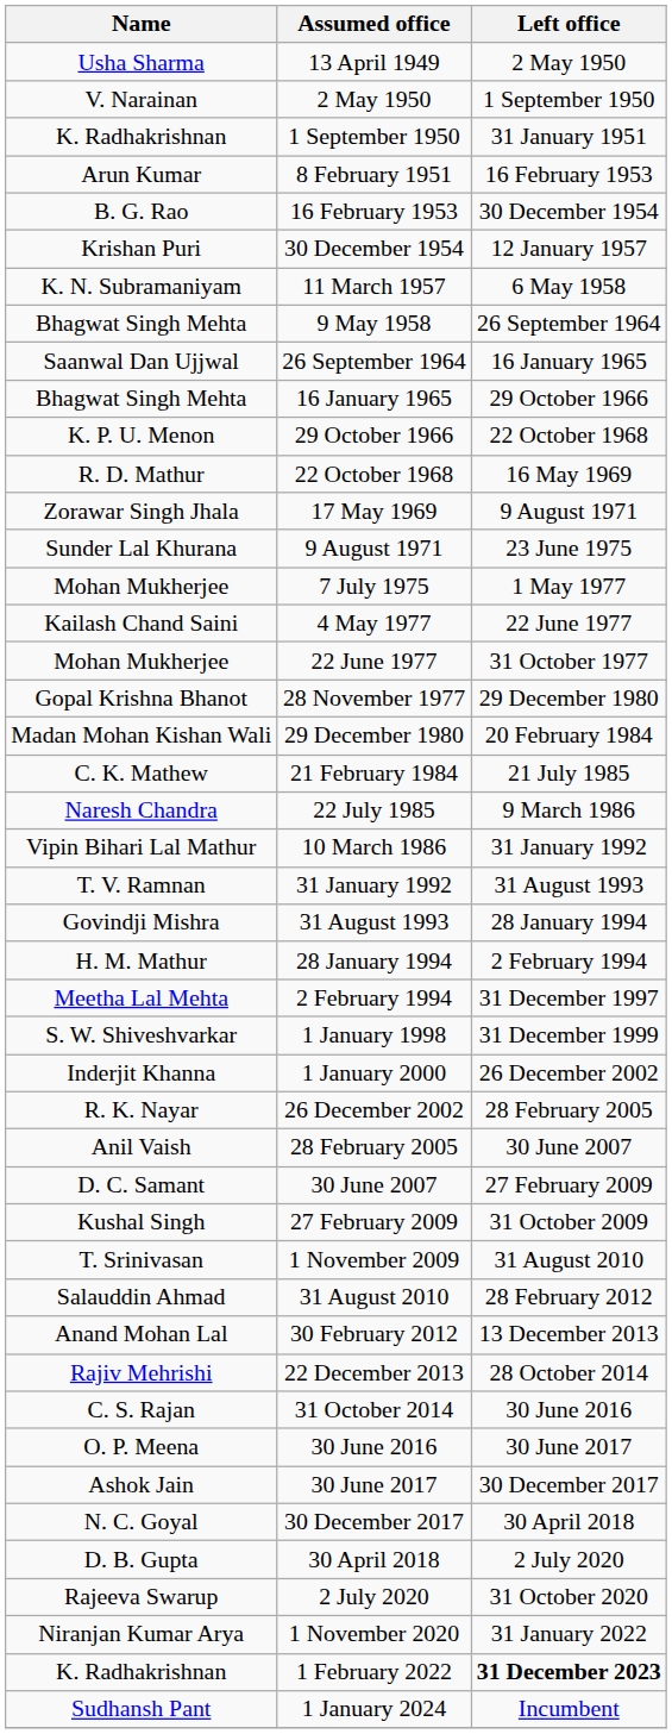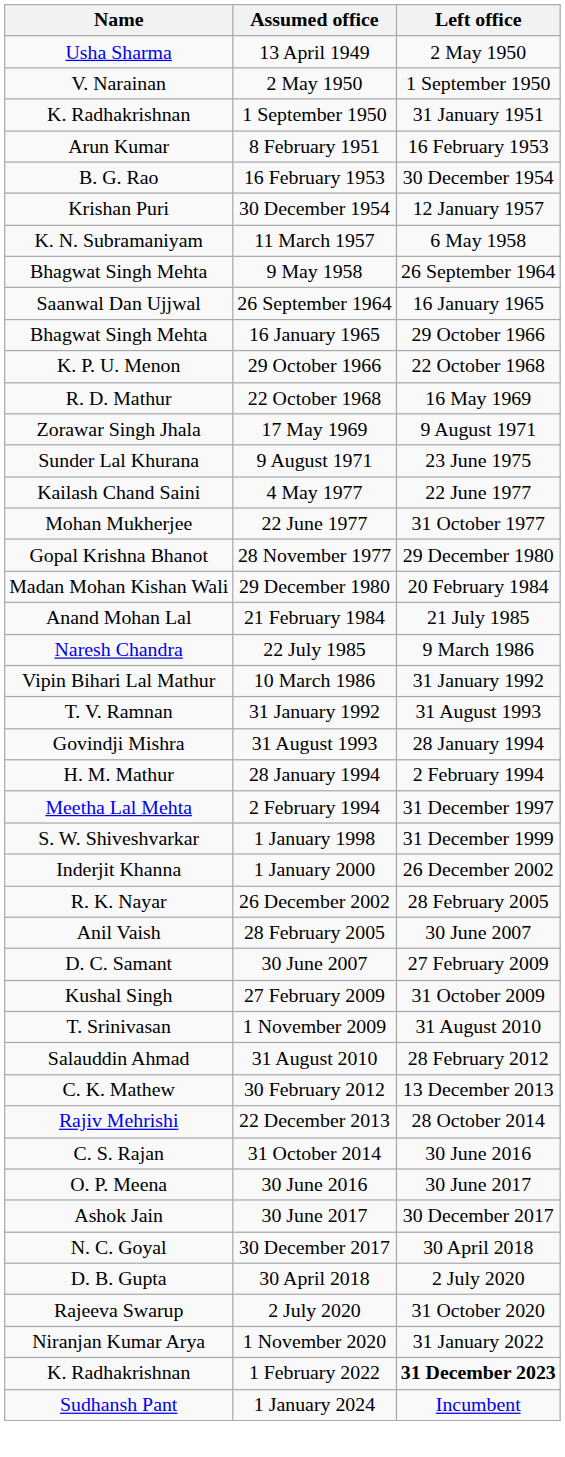- row: Mohan Mukherjee | 7 July 1975 | 1 May 1977
21 February 1984 | Name: C. K. Mathew -> Anand Mohan Lal
30 February 2012 | Name: Anand Mohan Lal -> C. K. Mathew
